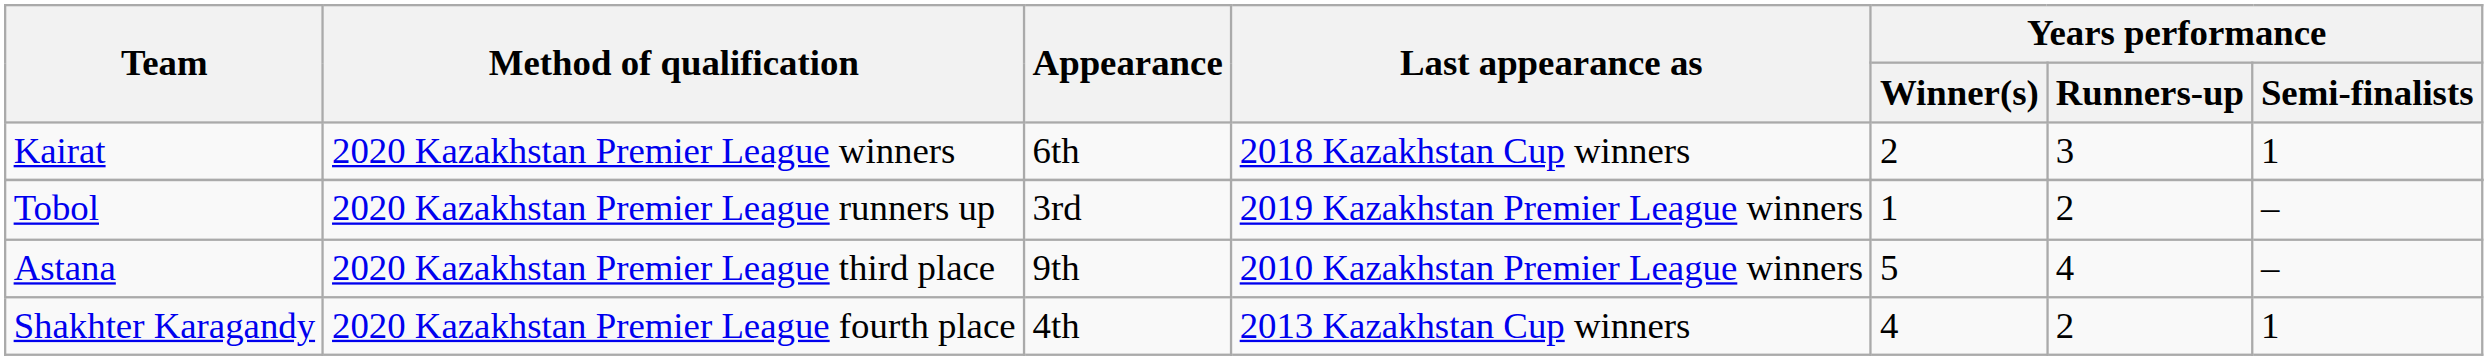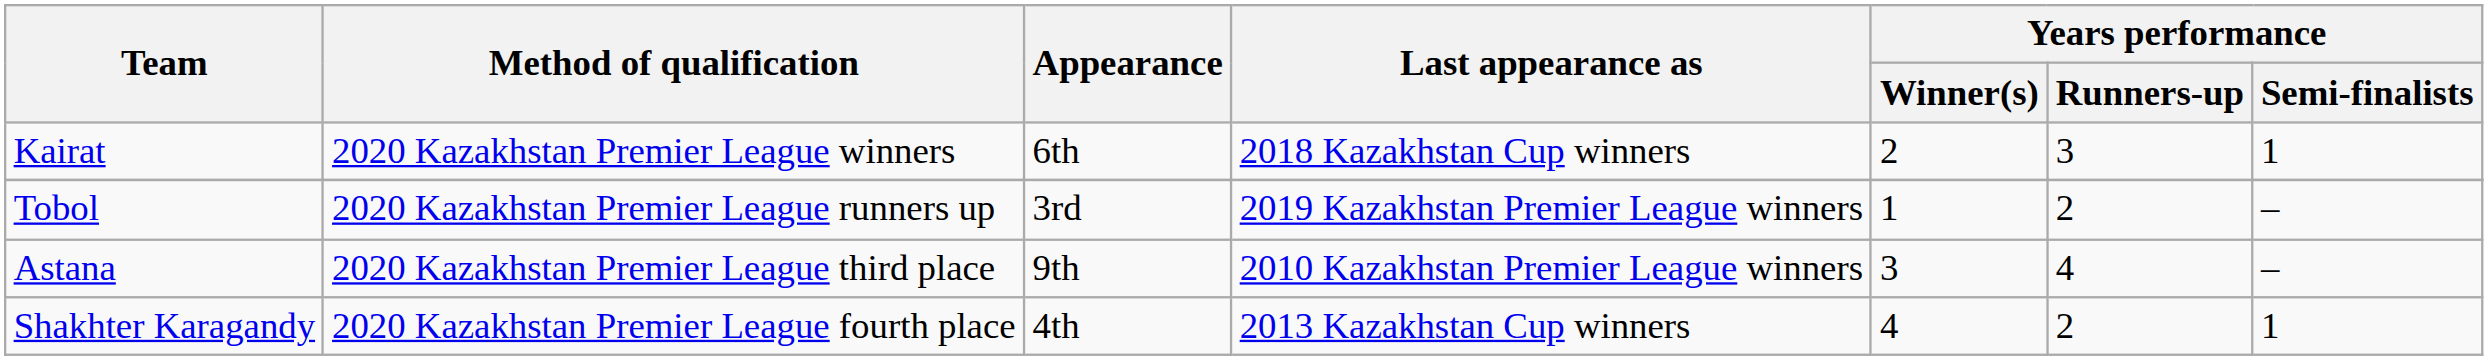Astana | Years performance / Winner(s): 5 -> 3
